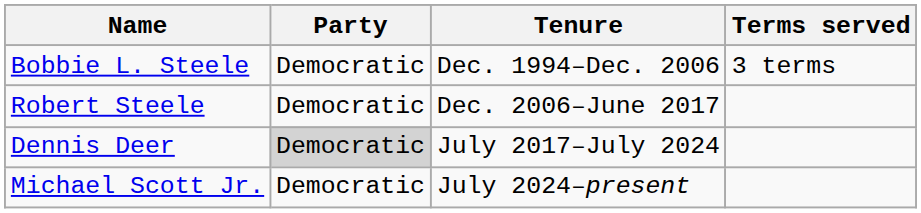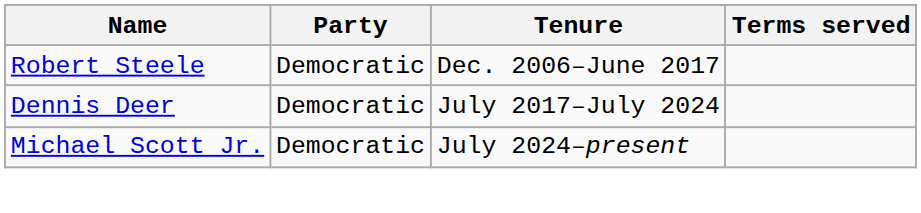- row: Bobbie L. Steele | Democratic | Dec. 1994–Dec. 2006 | 3 terms
Dennis Deer | Party: lightgrey background -> no background
